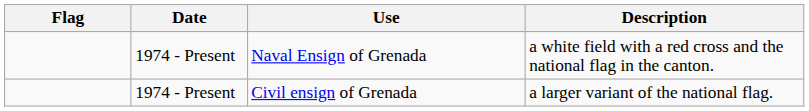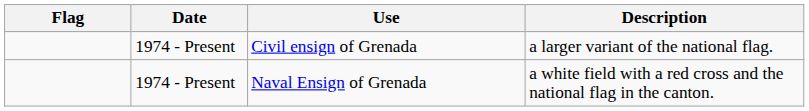rows swapped: Civil ensign of Grenada <-> Naval Ensign of Grenada
